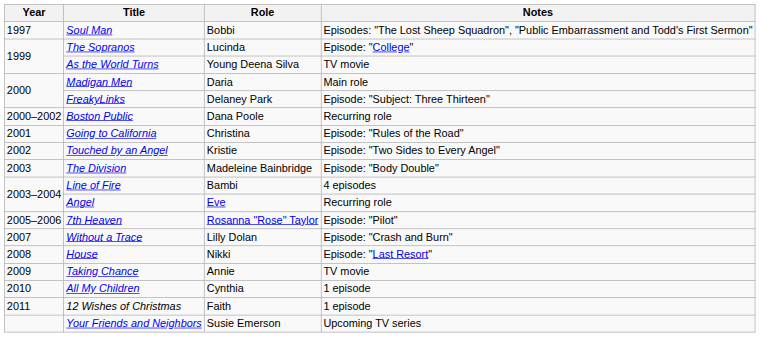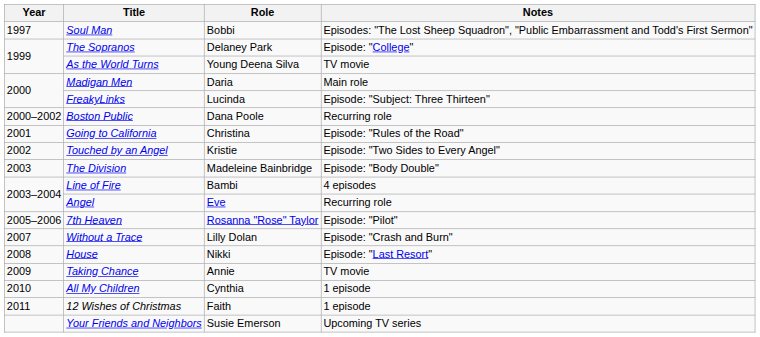The Sopranos | Role: Lucinda -> Delaney Park
FreakyLinks | Role: Delaney Park -> Lucinda
